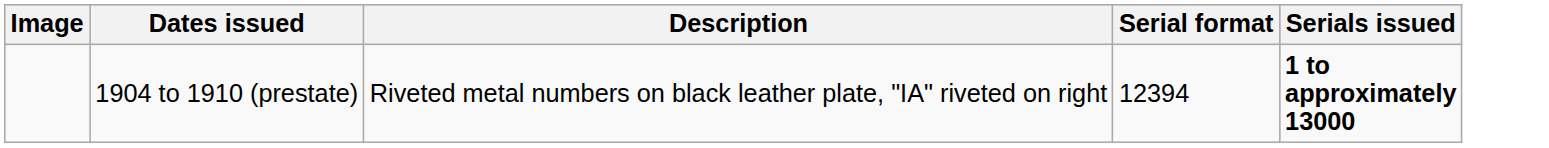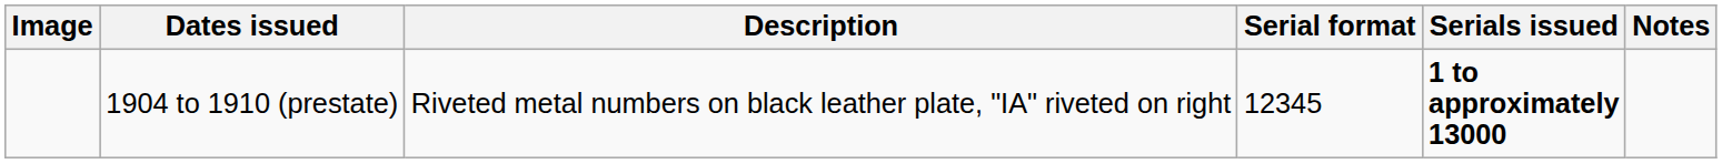+ column: Notes
1904 to 1910 (prestate) | Serial format: 12394 -> 12345
